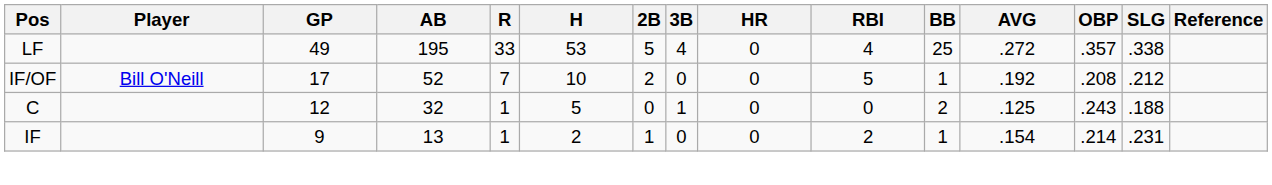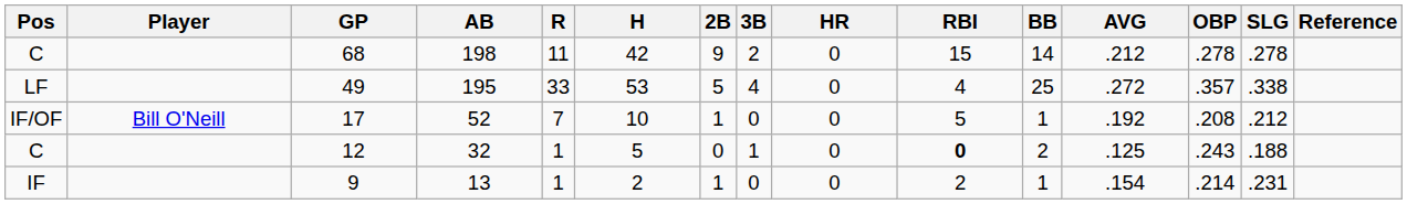+ row: C | 68 | 198 | 11 | 42 | 9 | 2 | 0 | 15 | 14 | .212 | .278 | .278
17 | 2B: 2 -> 1
12 | RBI: normal -> bold
